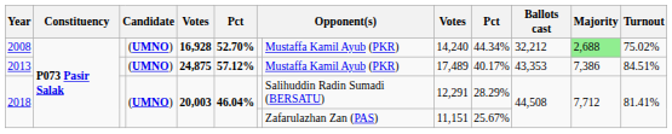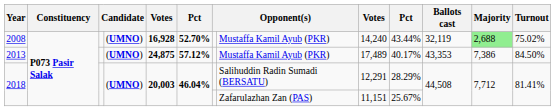2008 | column 10: 44.34% -> 43.44%
2008 | Ballots cast: 32,212 -> 32,119
2013 | Turnout: 84.51% -> 84.50%
